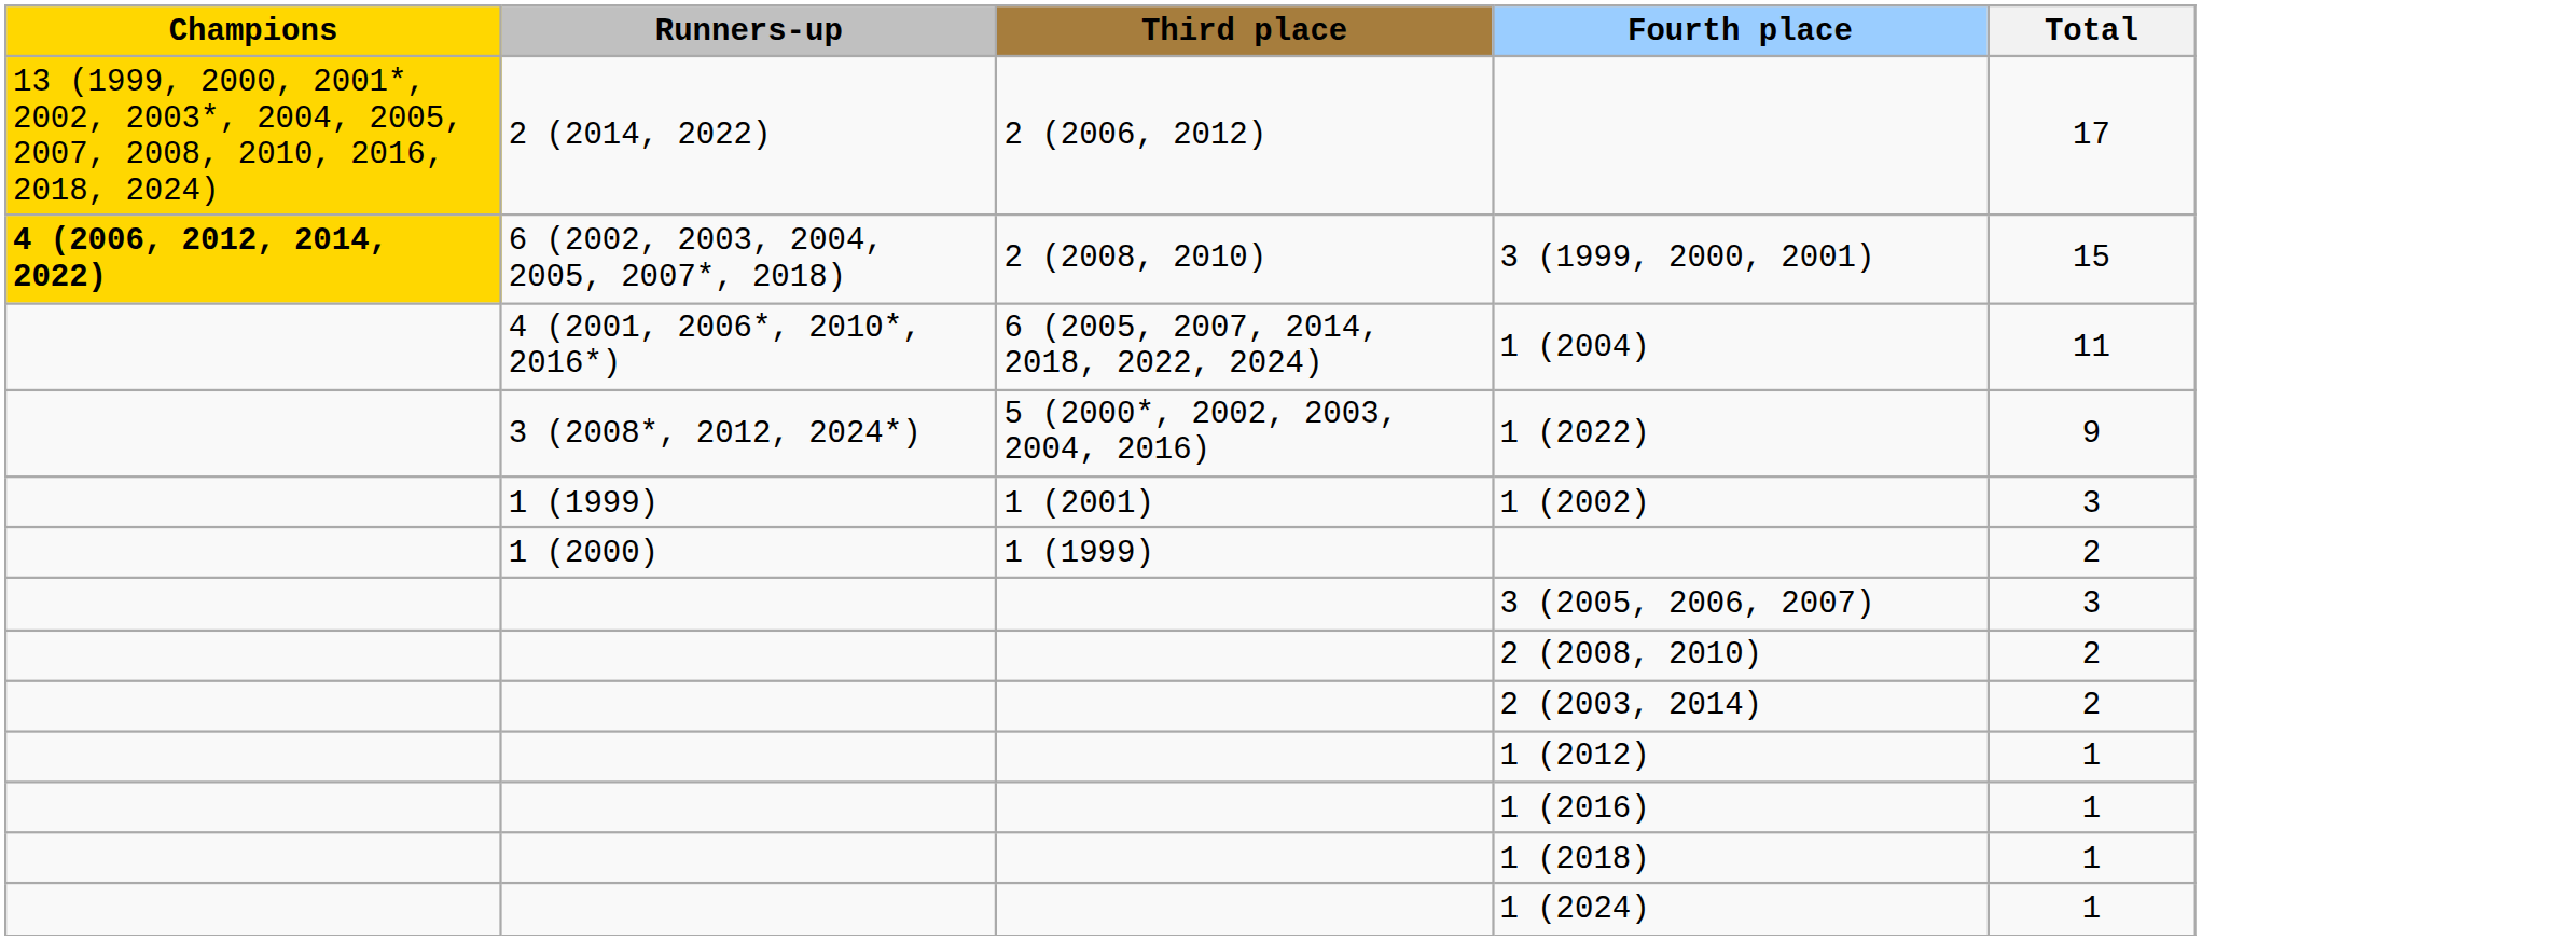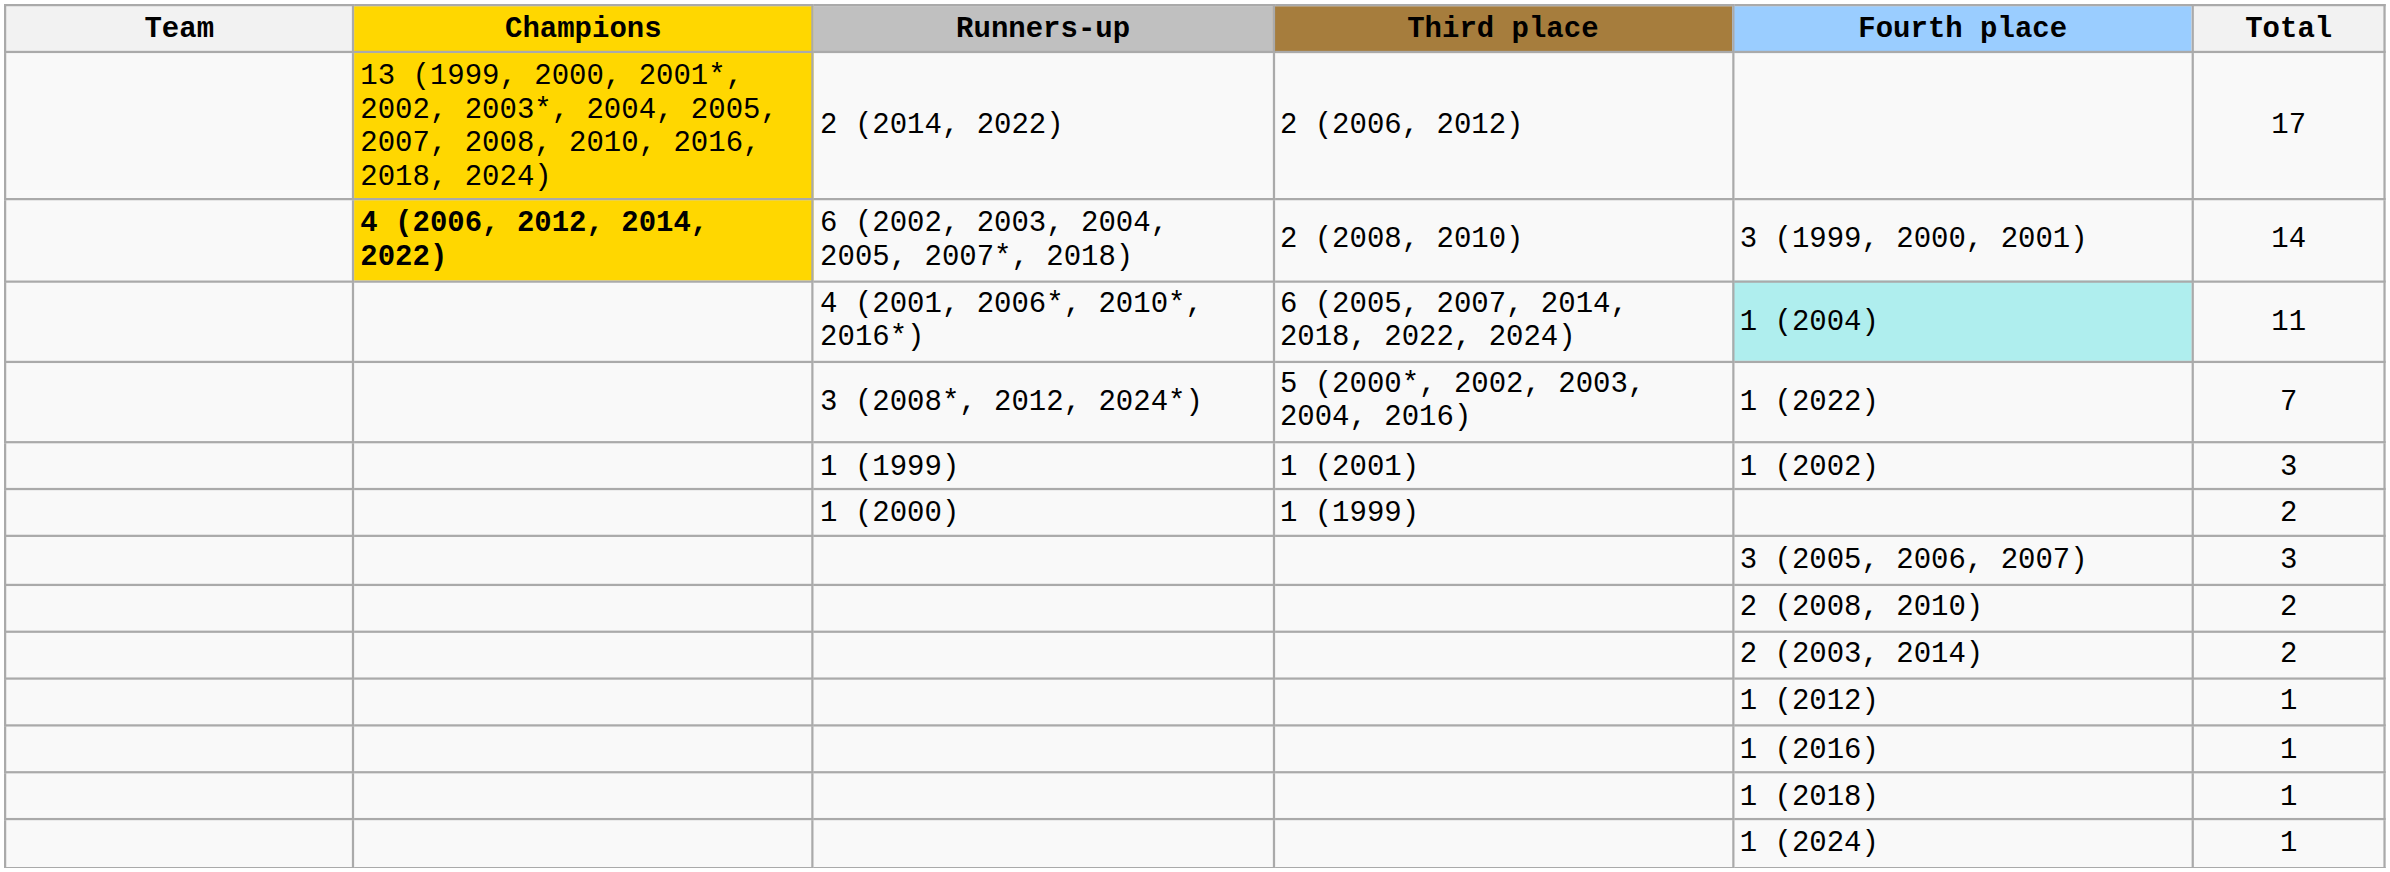+ column: Team
6 (2002, 2003, 2004, 2005, 2007*, 2018) | Total: 15 -> 14
4 (2001, 2006*, 2010*, 2016*) | Fourth place: no background -> paleturquoise background
3 (2008*, 2012, 2024*) | Total: 9 -> 7
